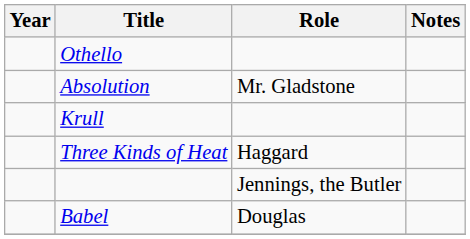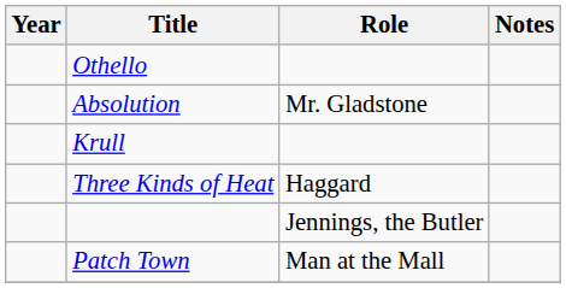- row: Babel | Douglas
+ row: Patch Town | Man at the Mall
